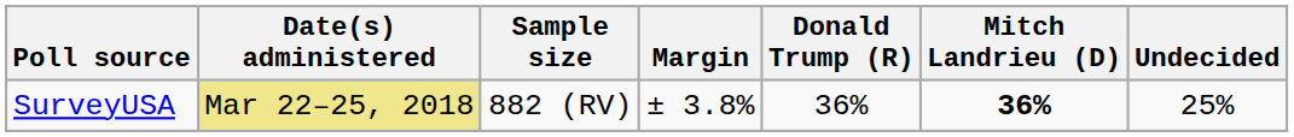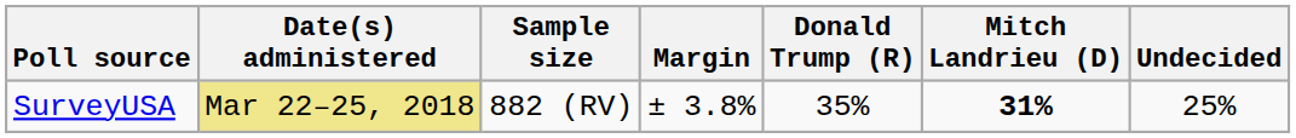SurveyUSA | Donald Trump (R): 36% -> 35%
SurveyUSA | Mitch Landrieu (D): 36% -> 31%
